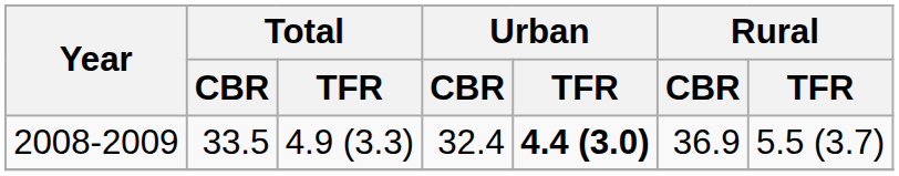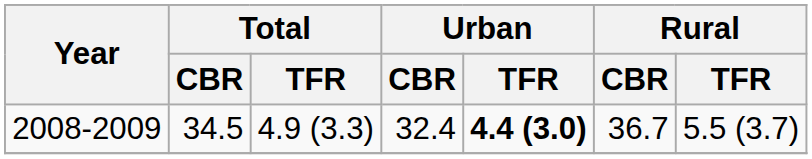2008-2009 | Total / CBR: 33.5 -> 34.5
2008-2009 | Rural / CBR: 36.9 -> 36.7
